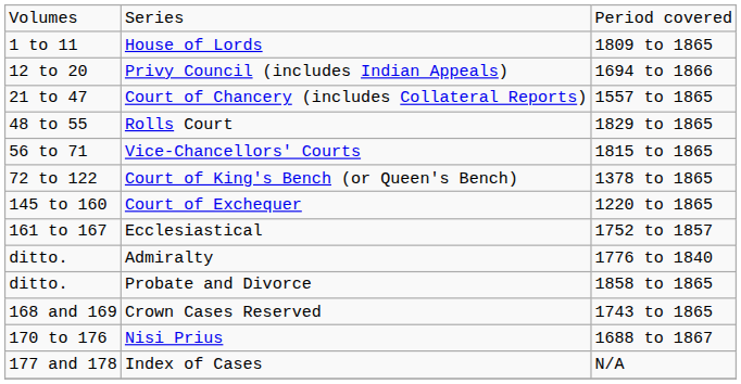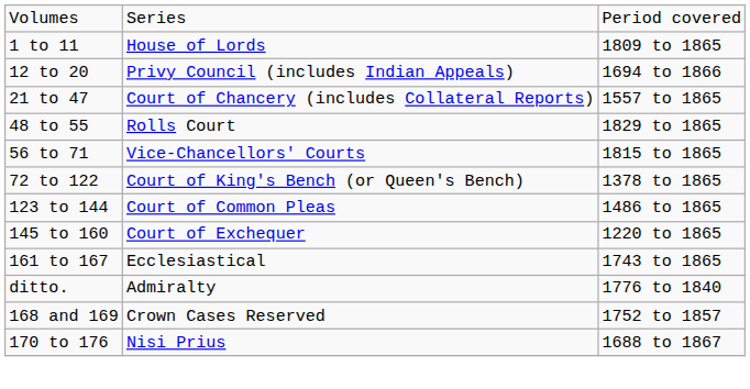+ row: 123 to 144 | Court of Common Pleas | 1486 to 1865
Ecclesiastical | column 3: 1752 to 1857 -> 1743 to 1865
- row: ditto. | Probate and Divorce | 1858 to 1865
Crown Cases Reserved | column 3: 1743 to 1865 -> 1752 to 1857
- row: 177 and 178 | Index of Cases | N/A
